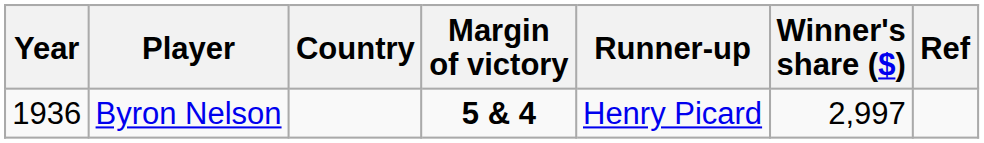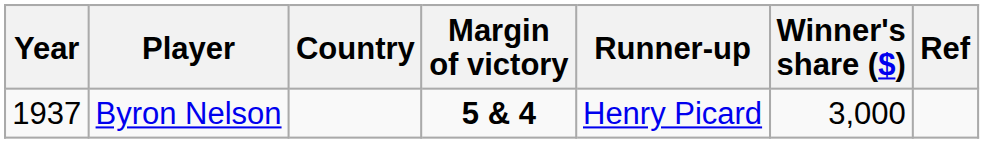Byron Nelson | Year: 1936 -> 1937
Byron Nelson | Winner's share ($): 2,997 -> 3,000
